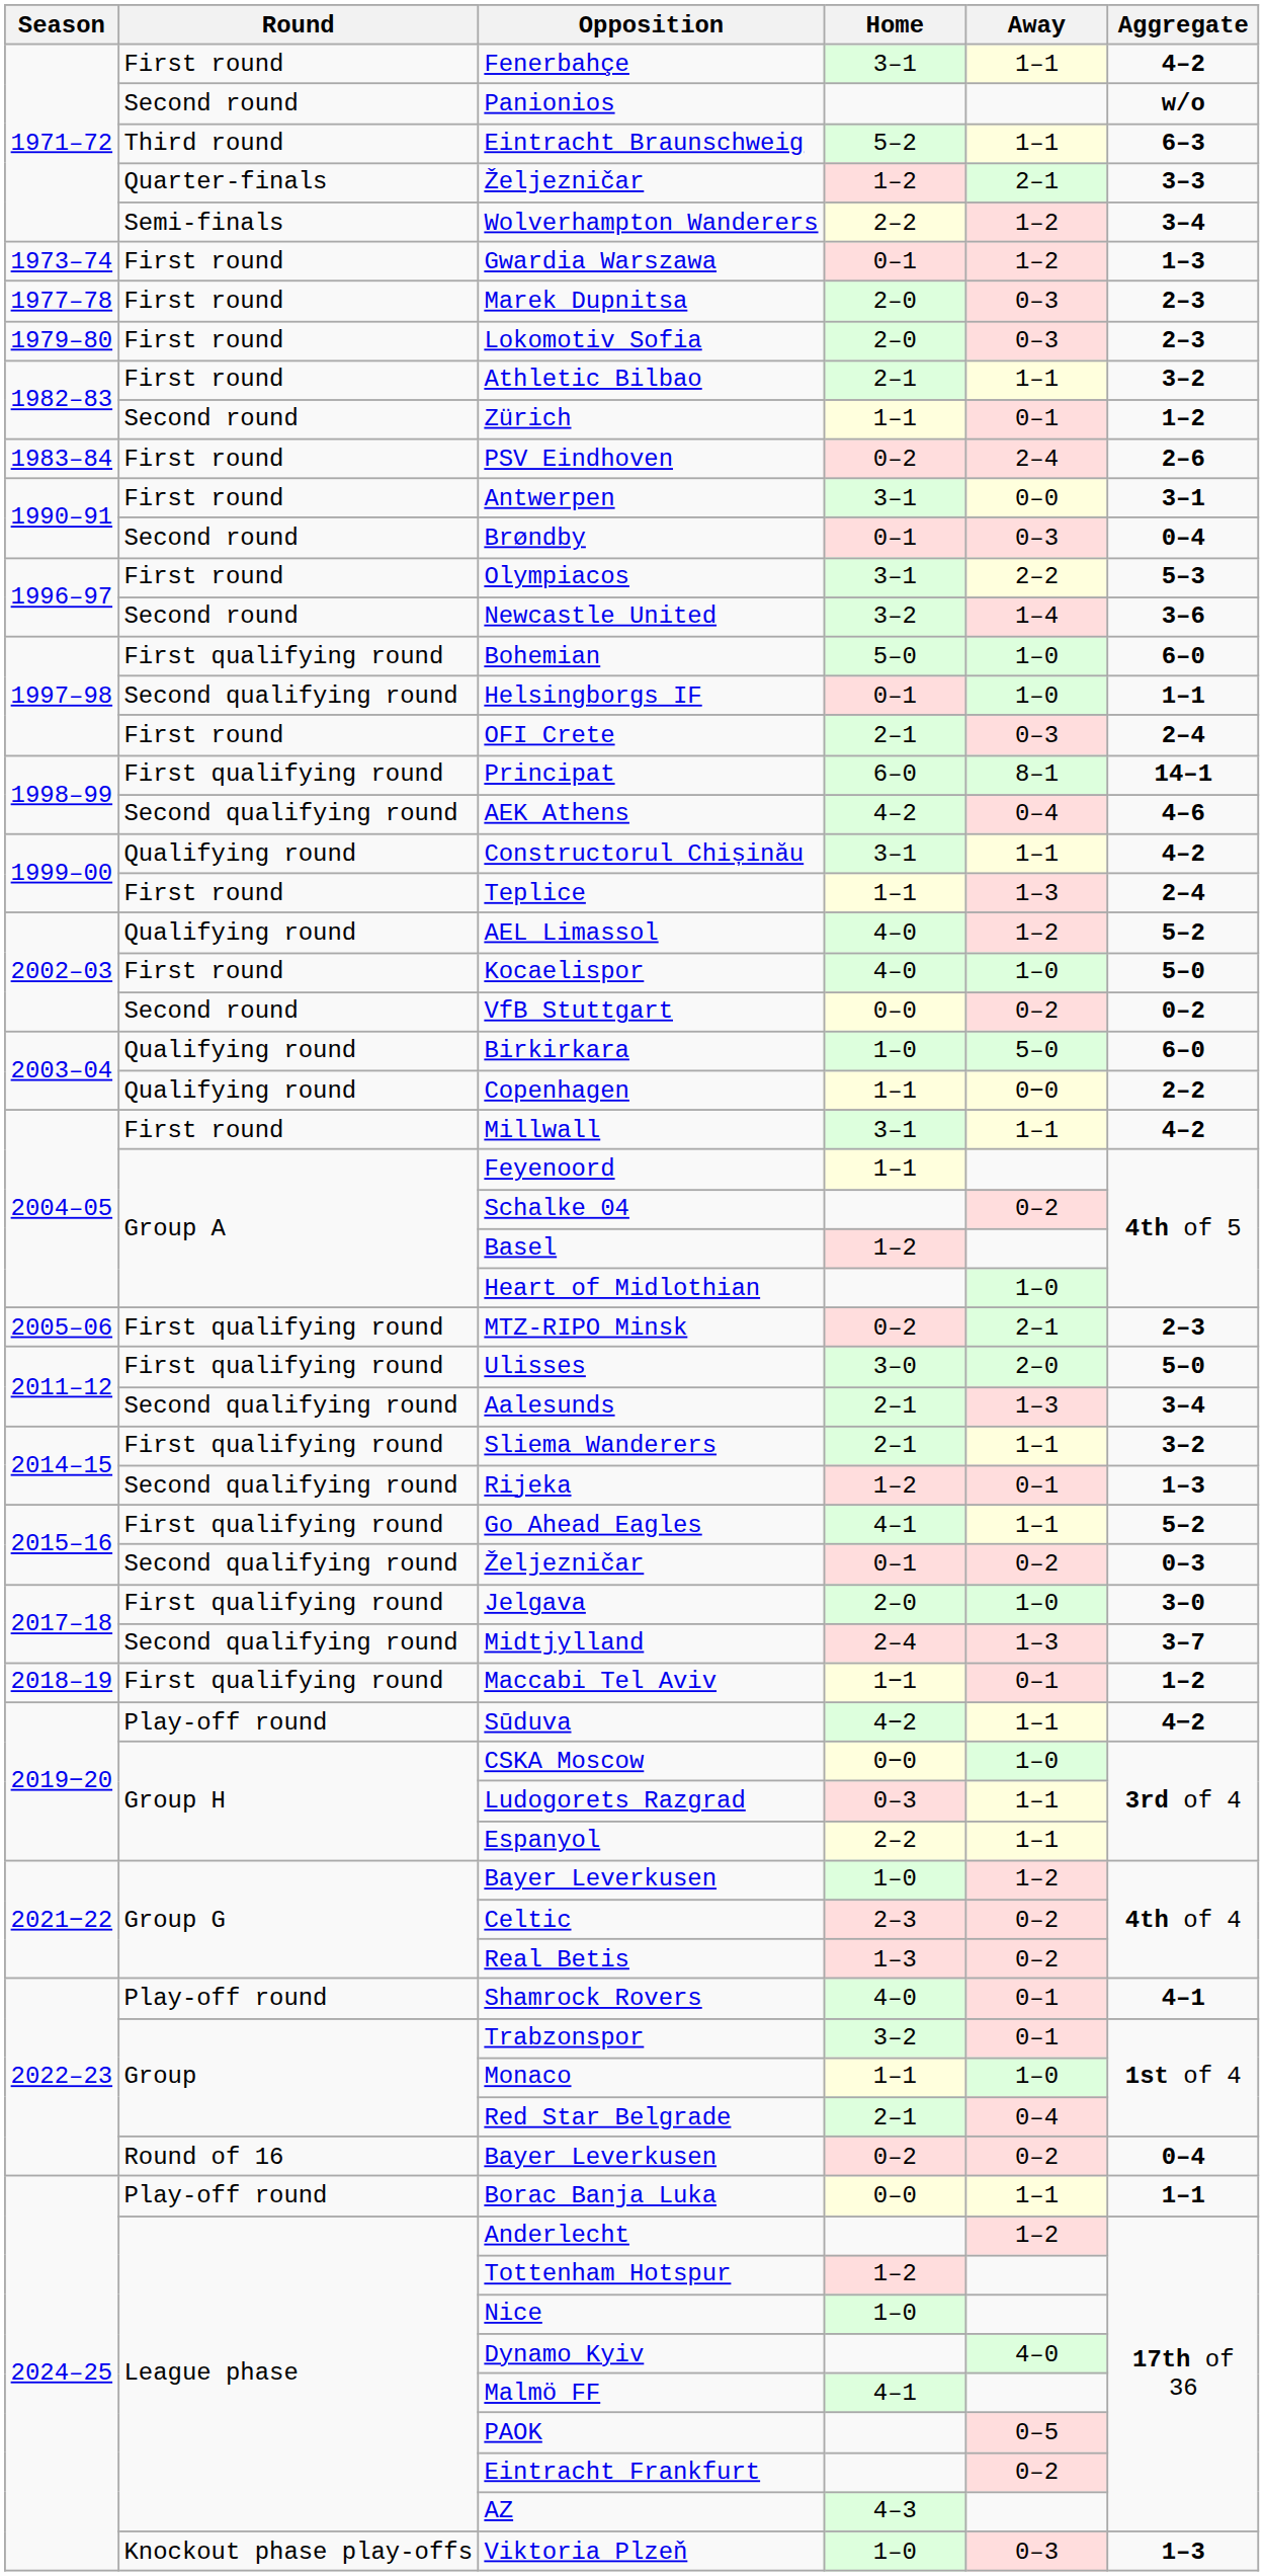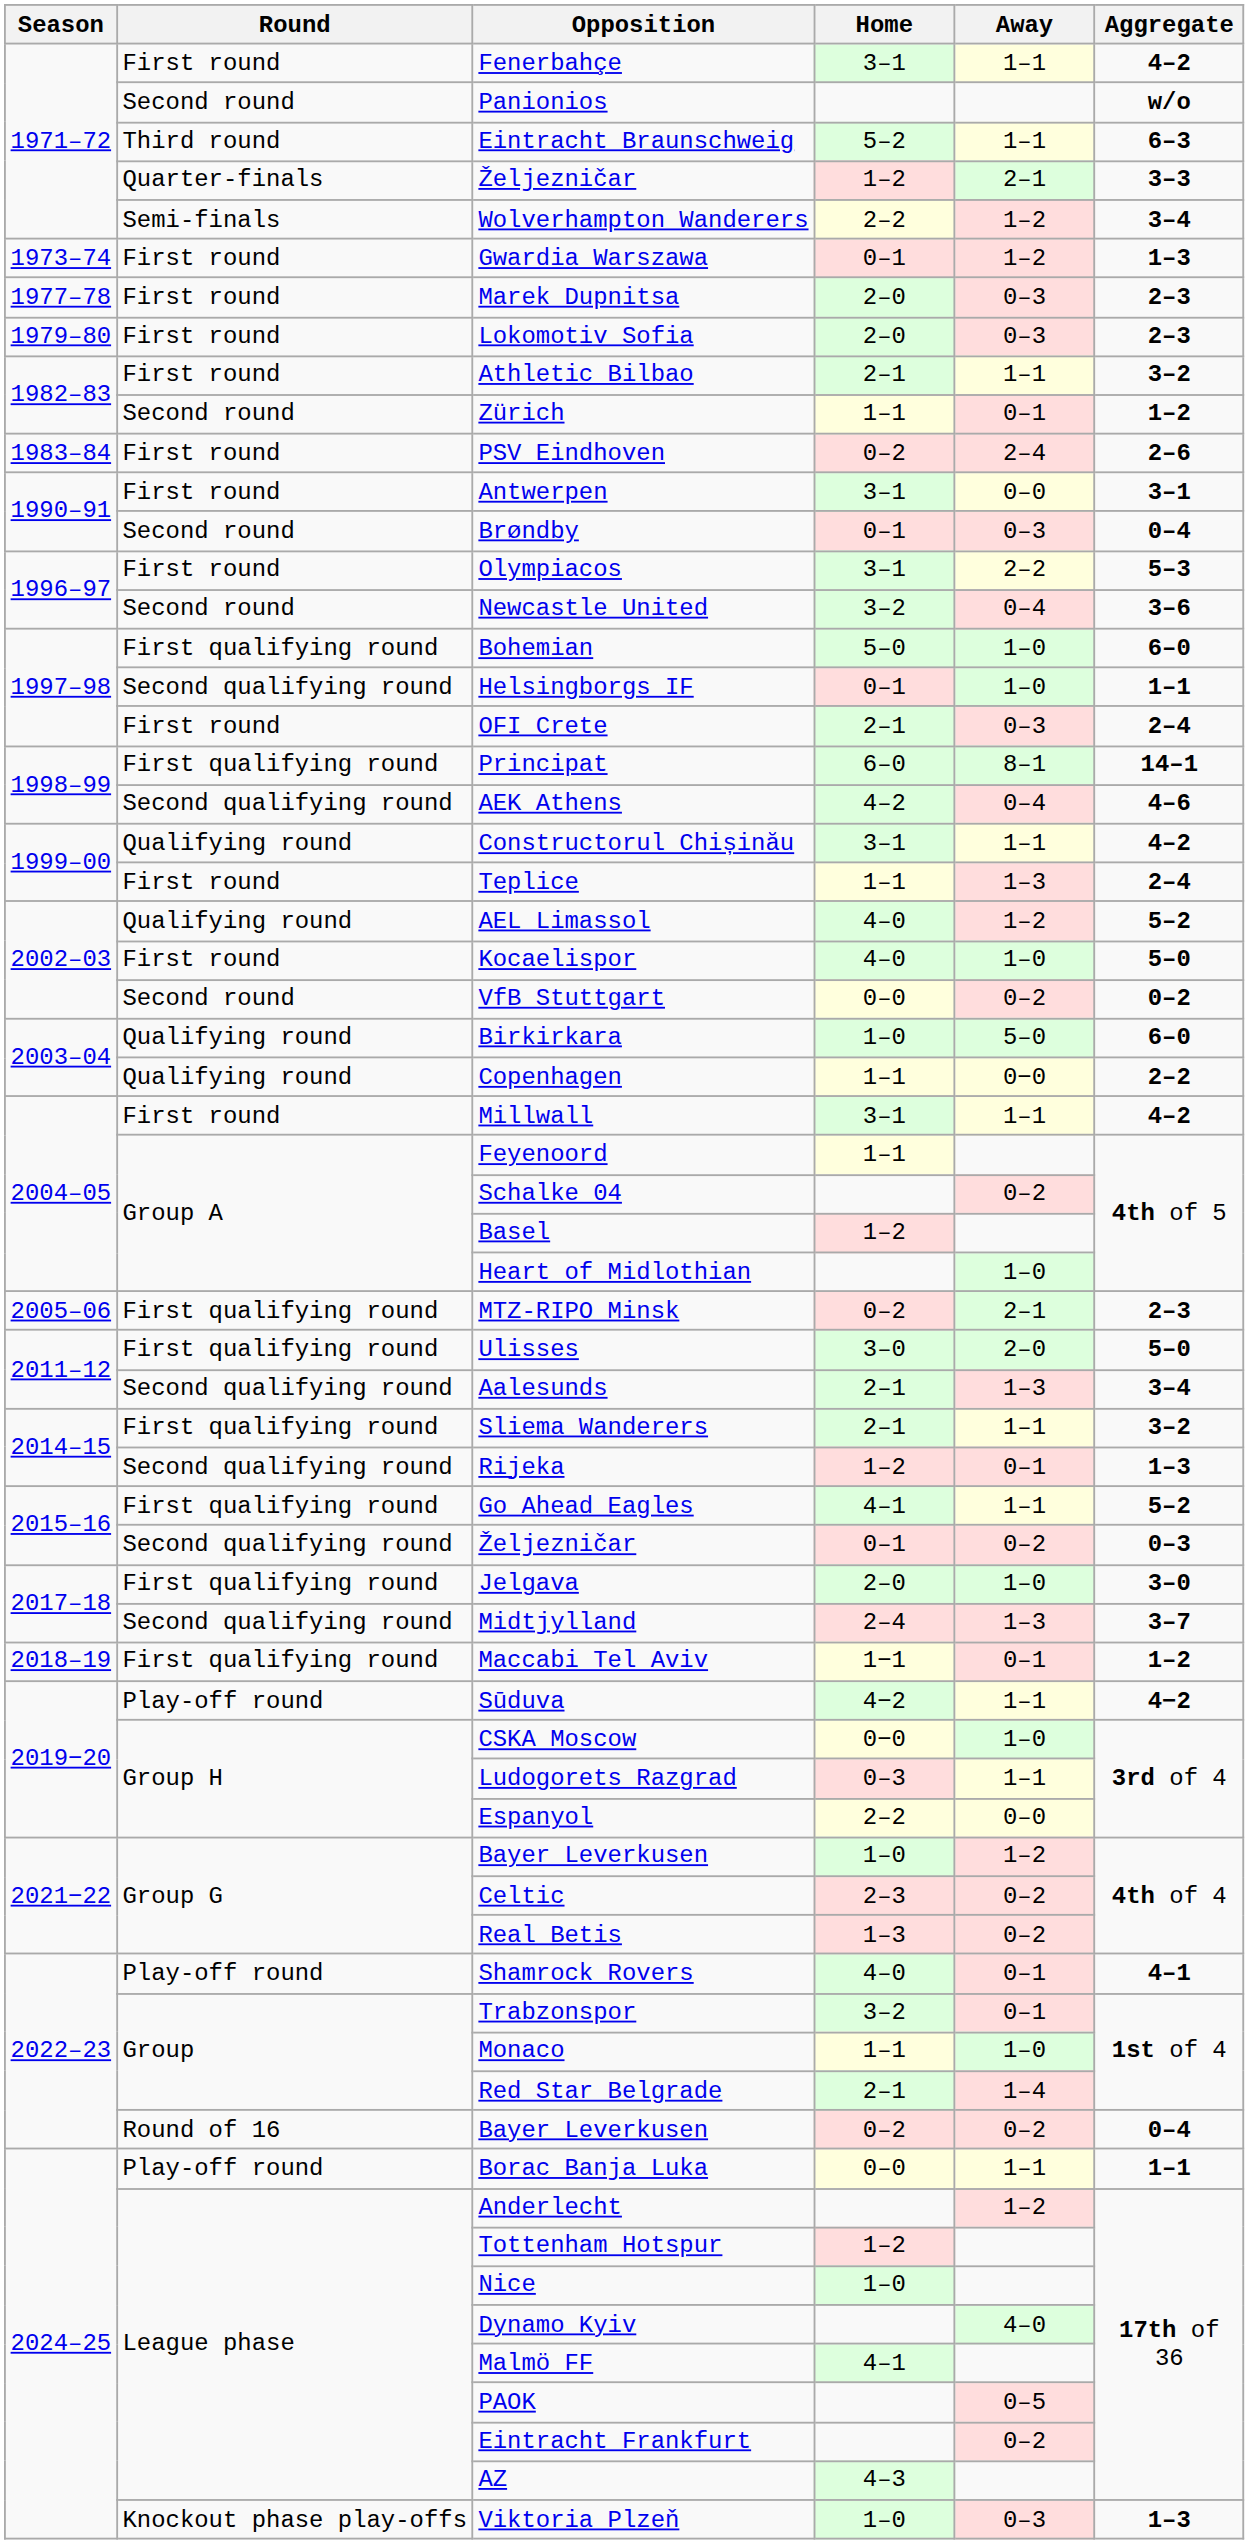Newcastle United | Away: 1–4 -> 0–4
Espanyol | Away: 1–1 -> 0–0
Red Star Belgrade | Away: 0–4 -> 1–4
